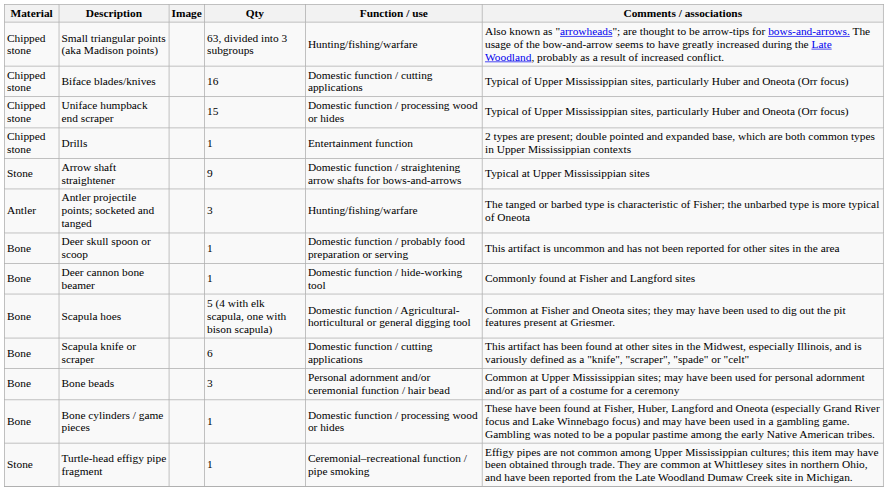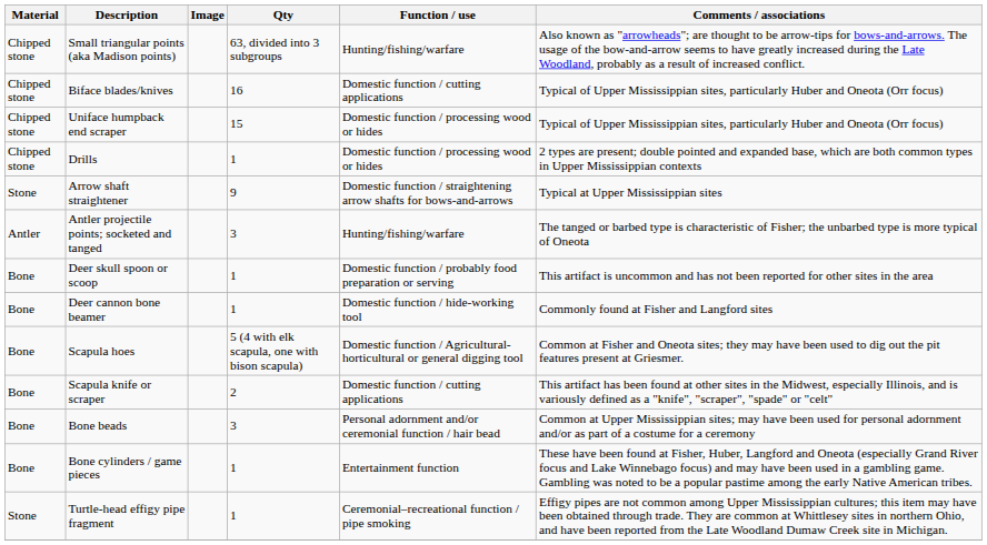Drills | Function / use: Entertainment function -> Domestic function / processing wood or hides
Scapula knife or scraper | Qty: 6 -> 2
Bone cylinders / game pieces | Function / use: Domestic function / processing wood or hides -> Entertainment function
